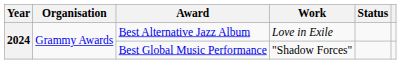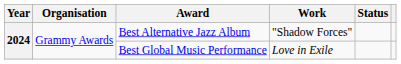Best Alternative Jazz Album | Work: Love in Exile -> "Shadow Forces"
Best Global Music Performance | Work: "Shadow Forces" -> Love in Exile
